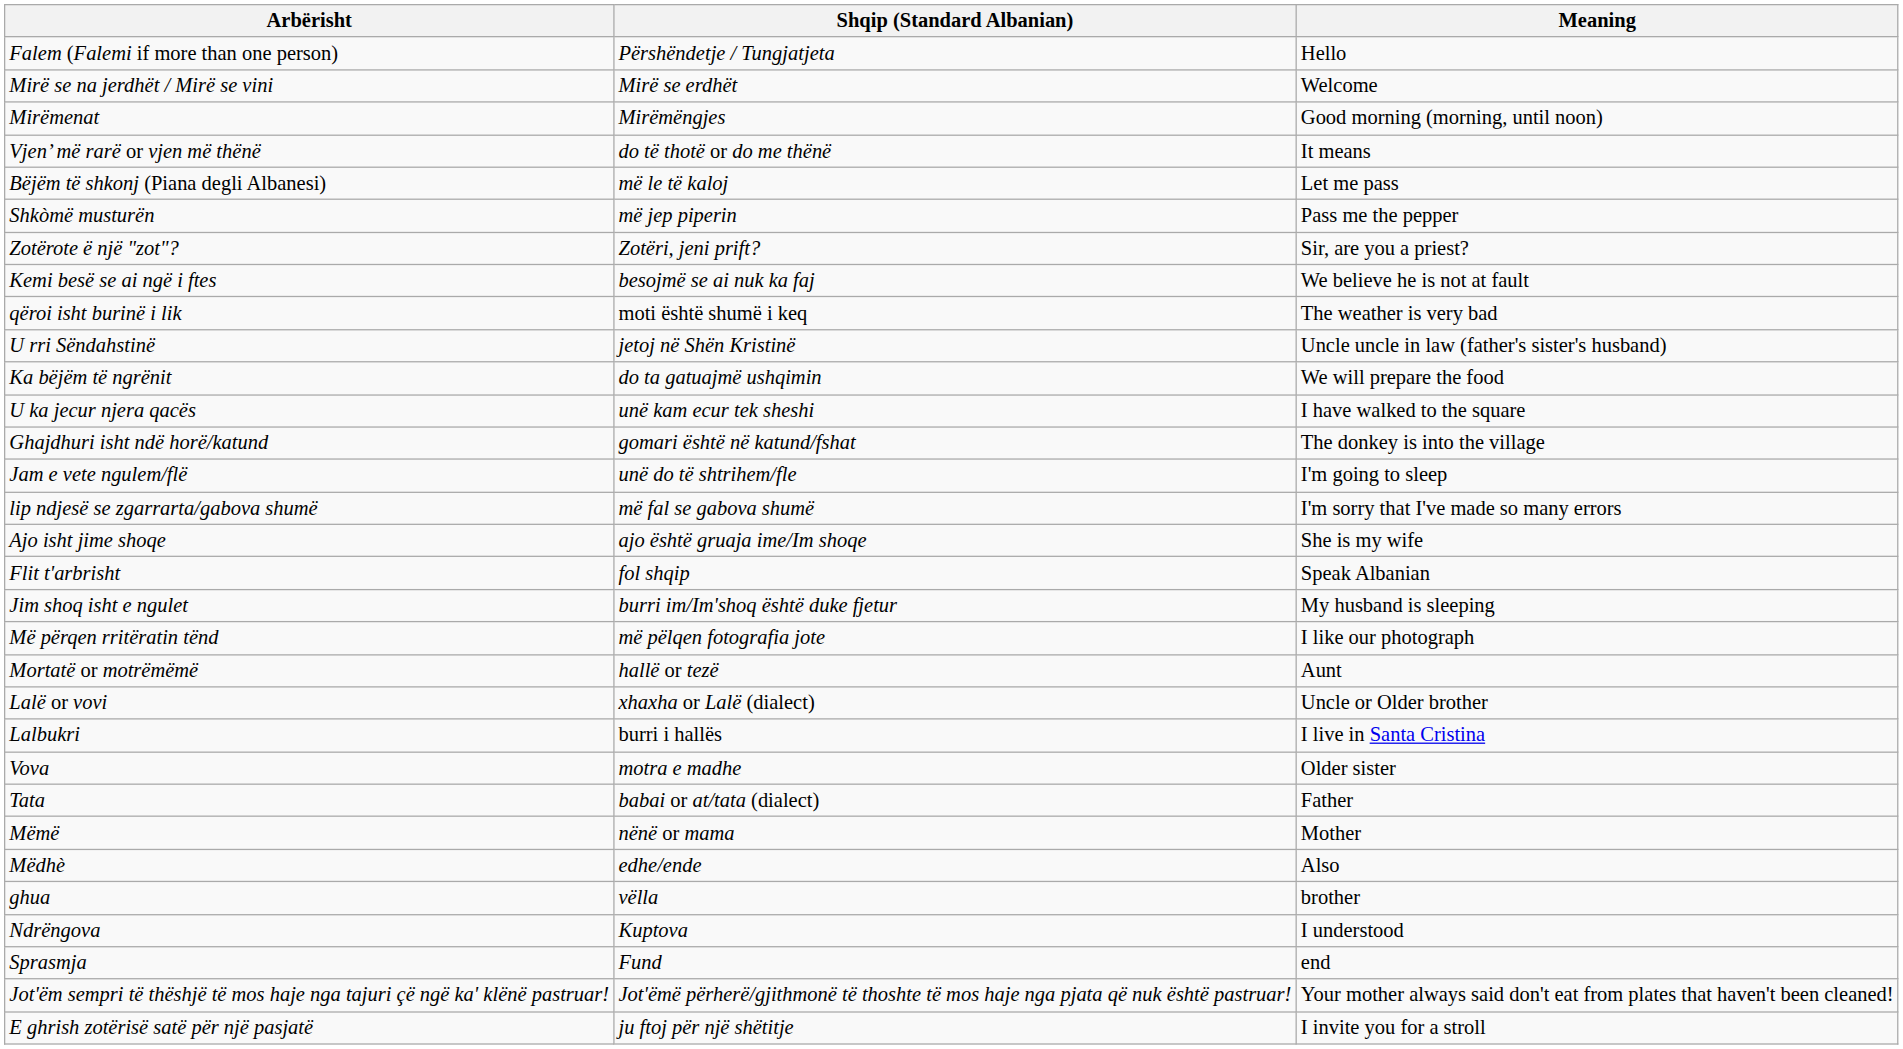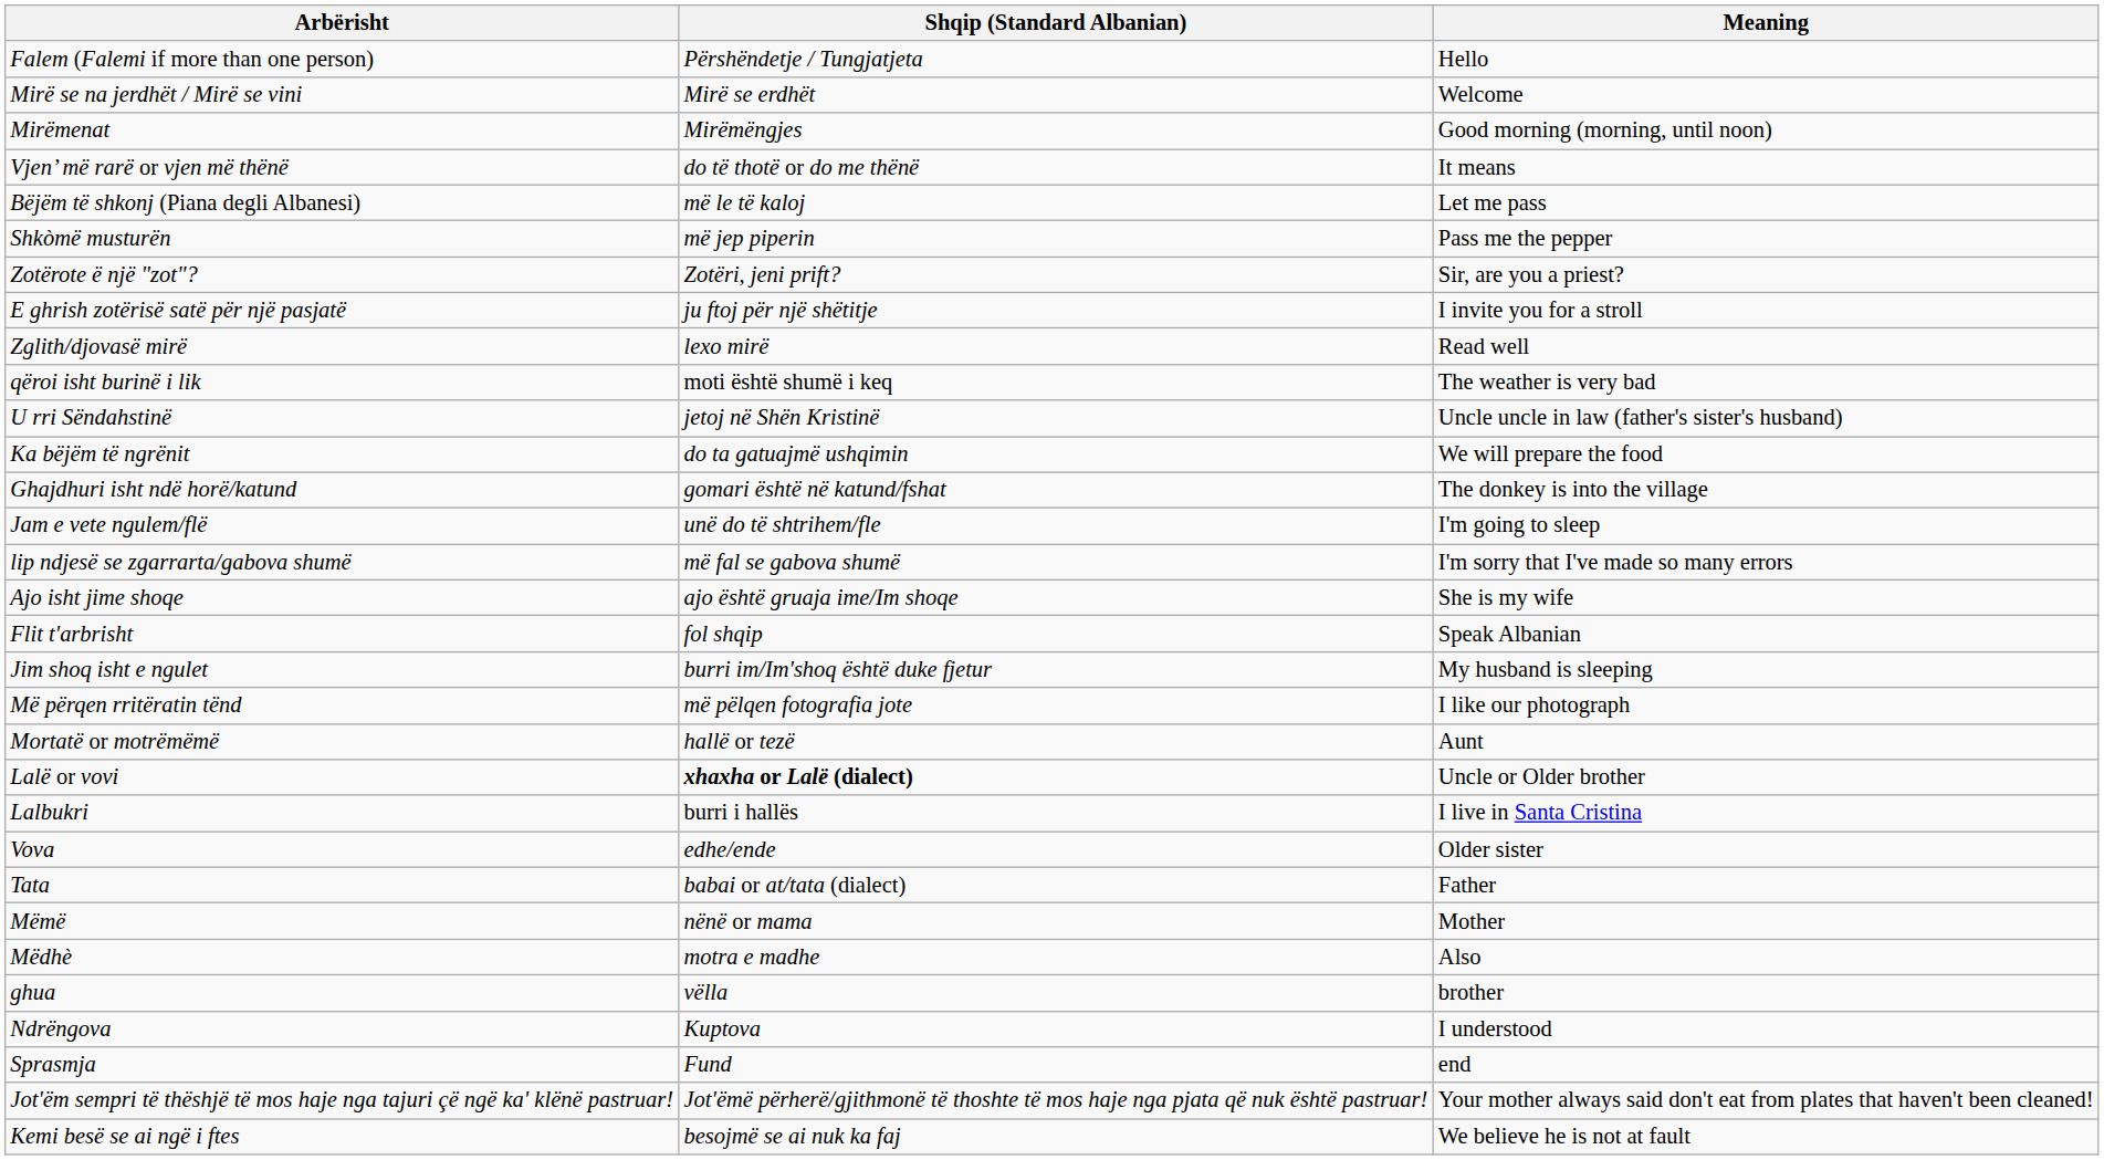rows swapped: E ghrish zotërisë satë për një pasjatë <-> Kemi besë se ai ngë i ftes
+ row: Zglith/djovasë mirë | lexo mirë | Read well
- row: U ka jecur njera qacës | unë kam ecur tek sheshi | I have walked to the square
Lalë or vovi | Shqip (Standard Albanian): normal -> bold
Vova | Shqip (Standard Albanian): motra e madhe -> edhe/ende
Mëdhè | Shqip (Standard Albanian): edhe/ende -> motra e madhe
